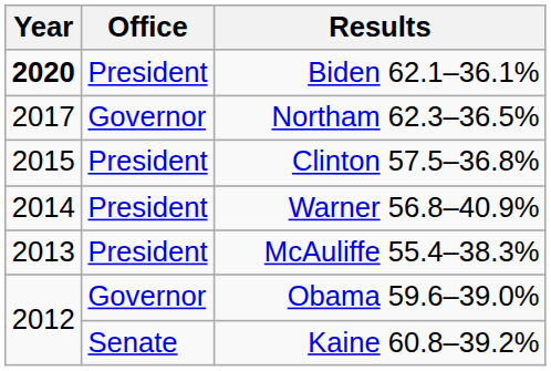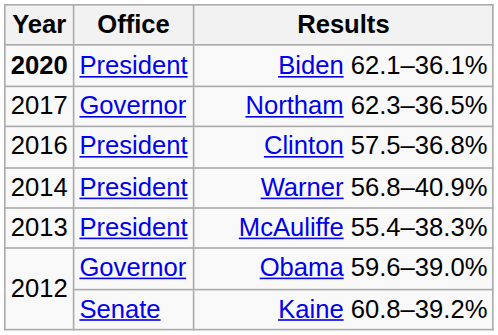Clinton 57.5–36.8% | Year: 2015 -> 2016
